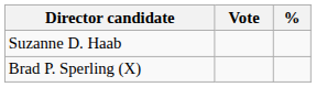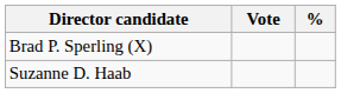rows swapped: Brad P. Sperling (X) <-> Suzanne D. Haab
